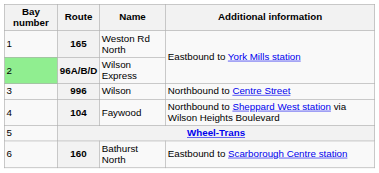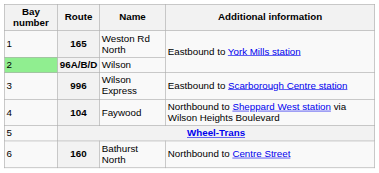96A/B/D | Name: Wilson Express -> Wilson
996 | Name: Wilson -> Wilson Express
996 | Additional information: Northbound to Centre Street -> Eastbound to Scarborough Centre station
160 | Additional information: Eastbound to Scarborough Centre station -> Northbound to Centre Street
